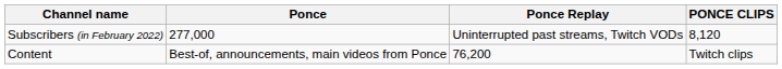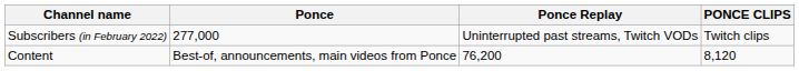Subscribers (in February 2022) | PONCE CLIPS: 8,120 -> Twitch clips
Content | PONCE CLIPS: Twitch clips -> 8,120
